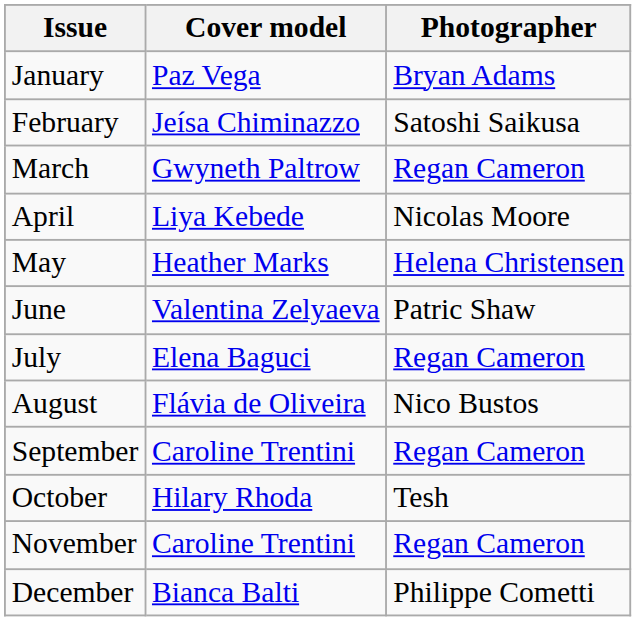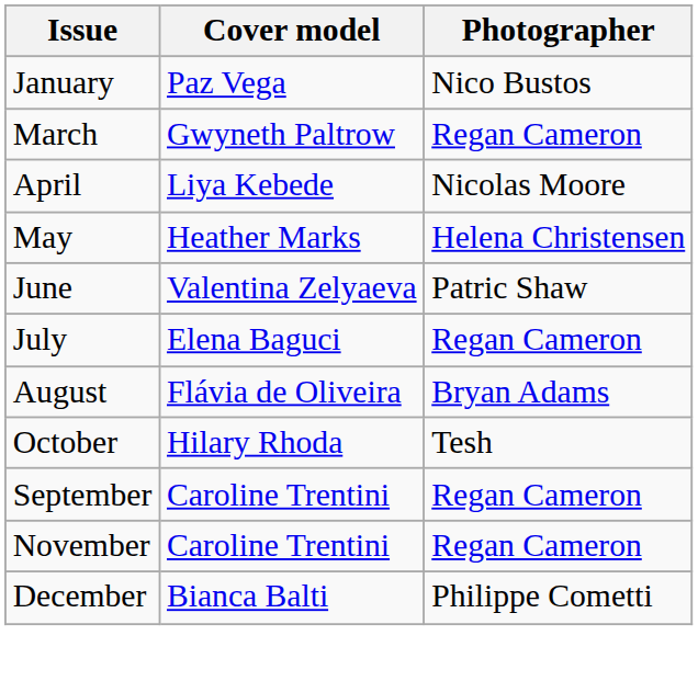January | Photographer: Bryan Adams -> Nico Bustos
- row: February | Jeísa Chiminazzo | Satoshi Saikusa
August | Photographer: Nico Bustos -> Bryan Adams
rows swapped: September <-> October
